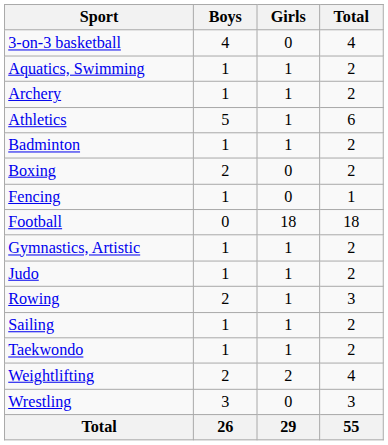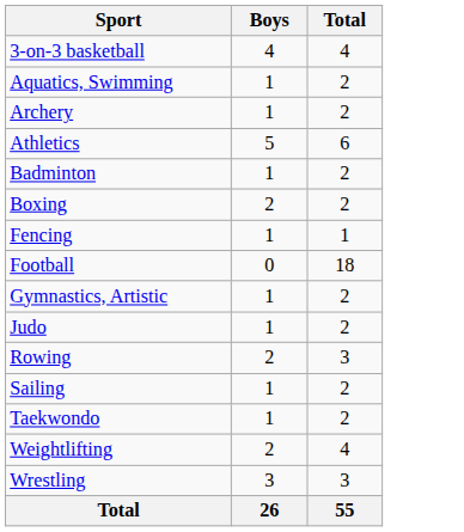- column: Girls | 0 | 1 | 1 | 1 | 1 | 0 | 0 | 18 | 1 | 1 | 1 | 1 | 1 | 2 | 0 | 29
